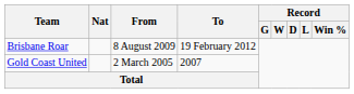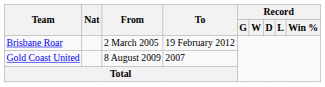Brisbane Roar | From: 8 August 2009 -> 2 March 2005
Gold Coast United | From: 2 March 2005 -> 8 August 2009
